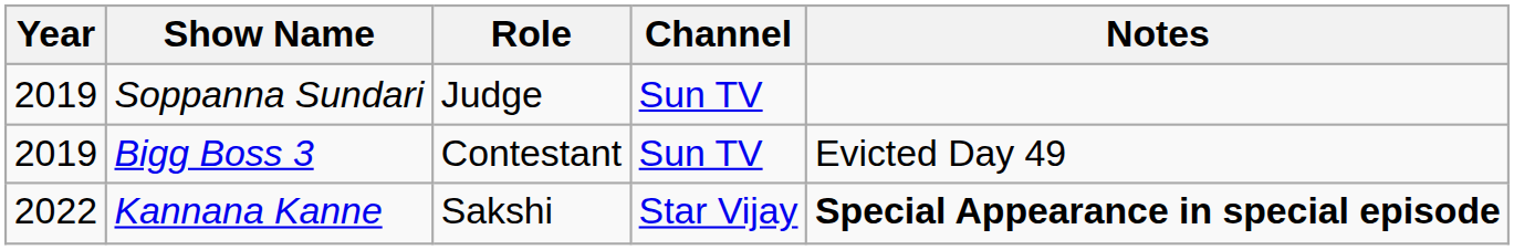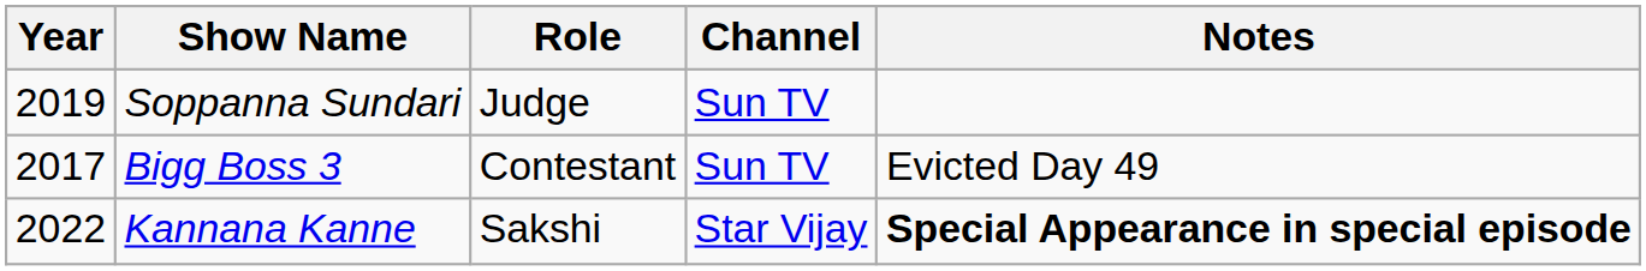Bigg Boss 3 | Year: 2019 -> 2017
